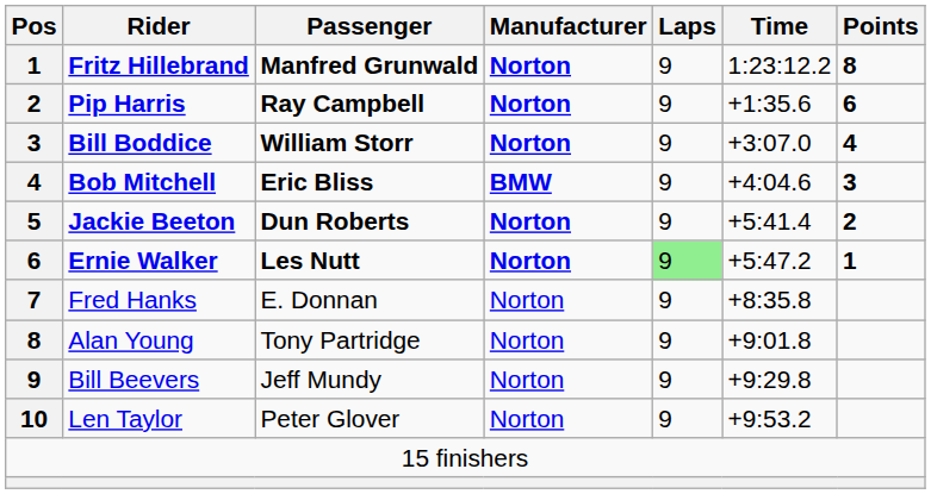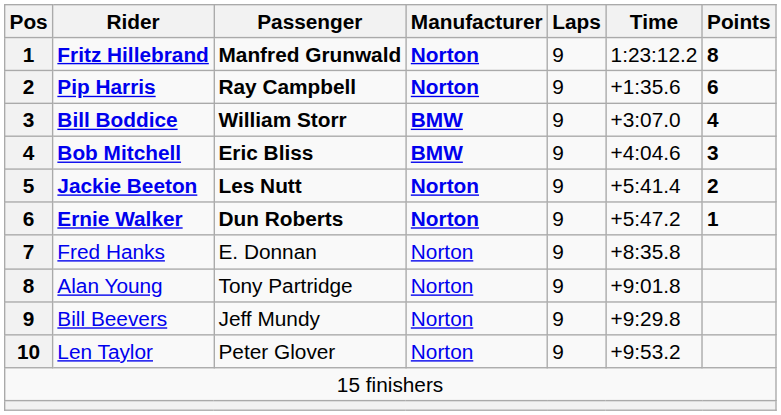Bill Boddice | Manufacturer: Norton -> BMW
Jackie Beeton | Passenger: Dun Roberts -> Les Nutt
Ernie Walker | Passenger: Les Nutt -> Dun Roberts
Ernie Walker | Laps: lightgreen background -> no background
